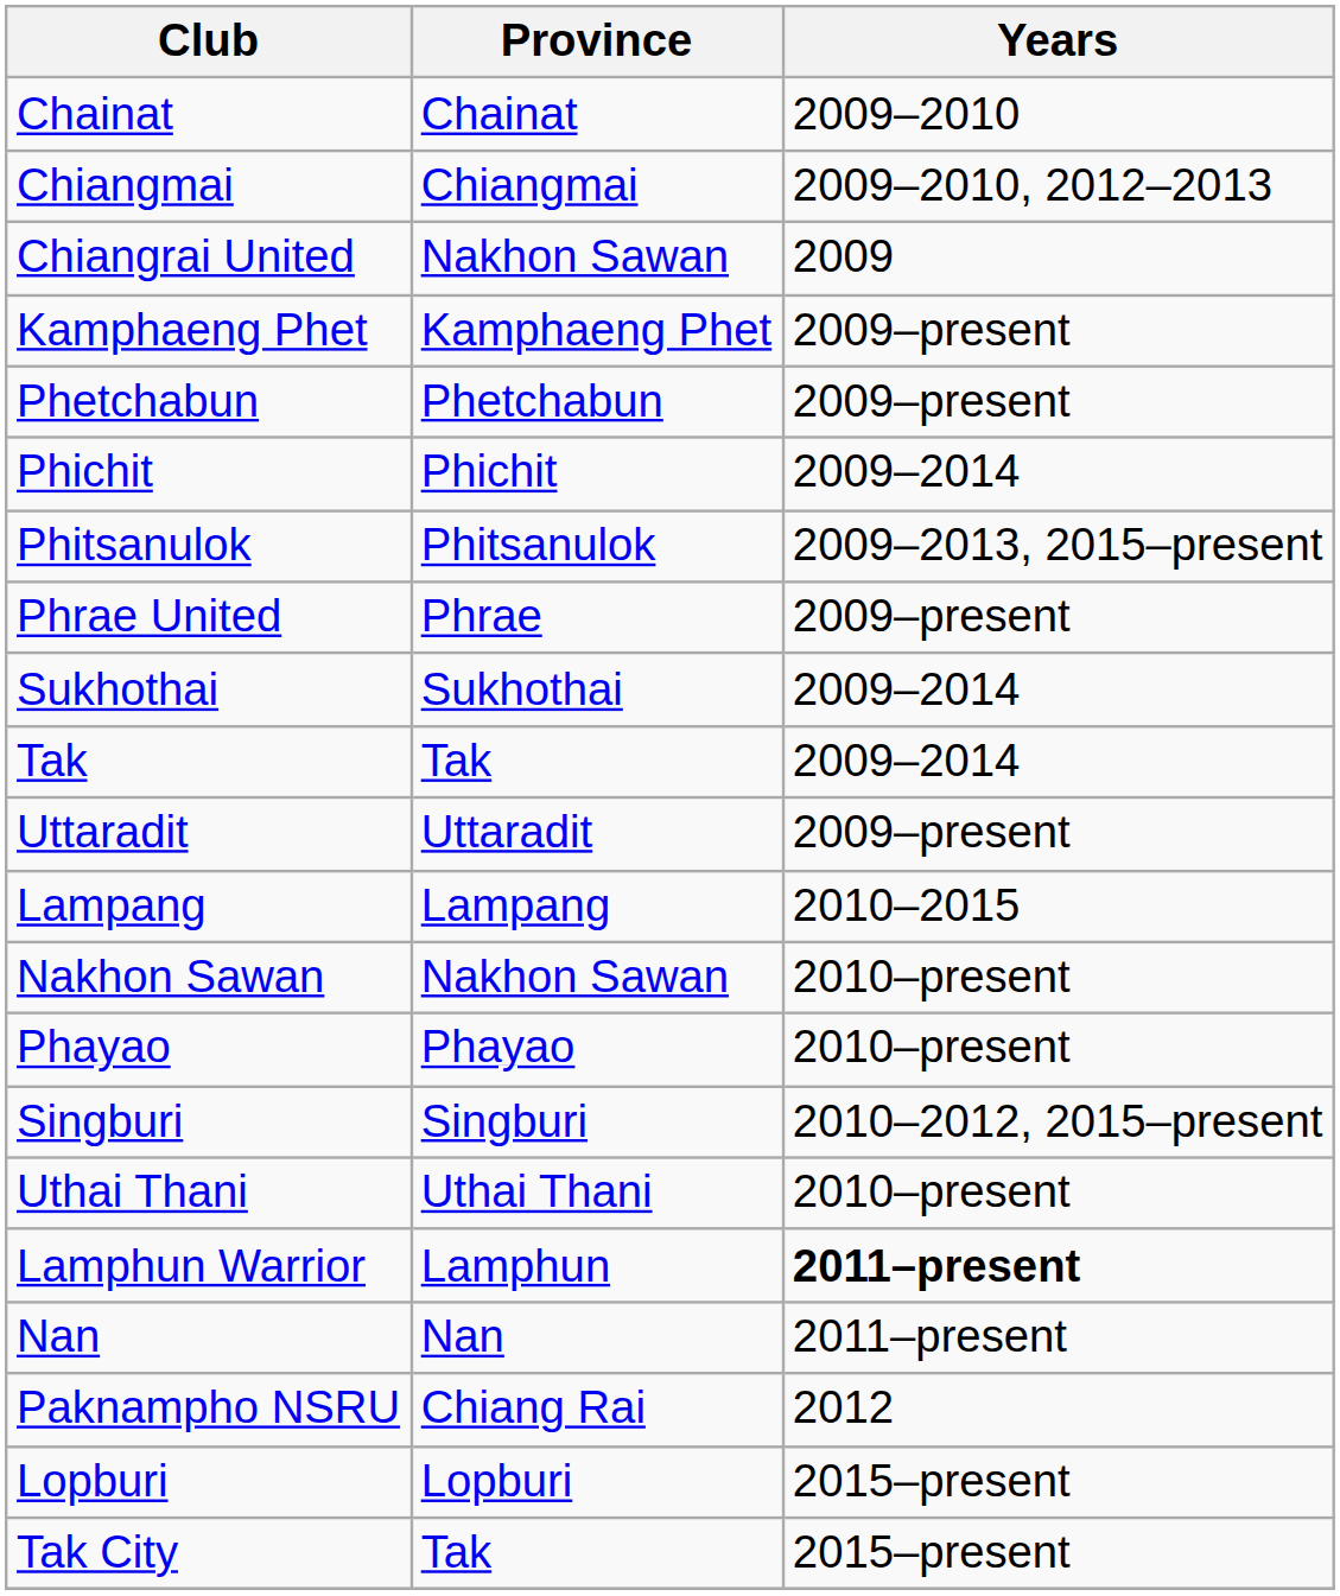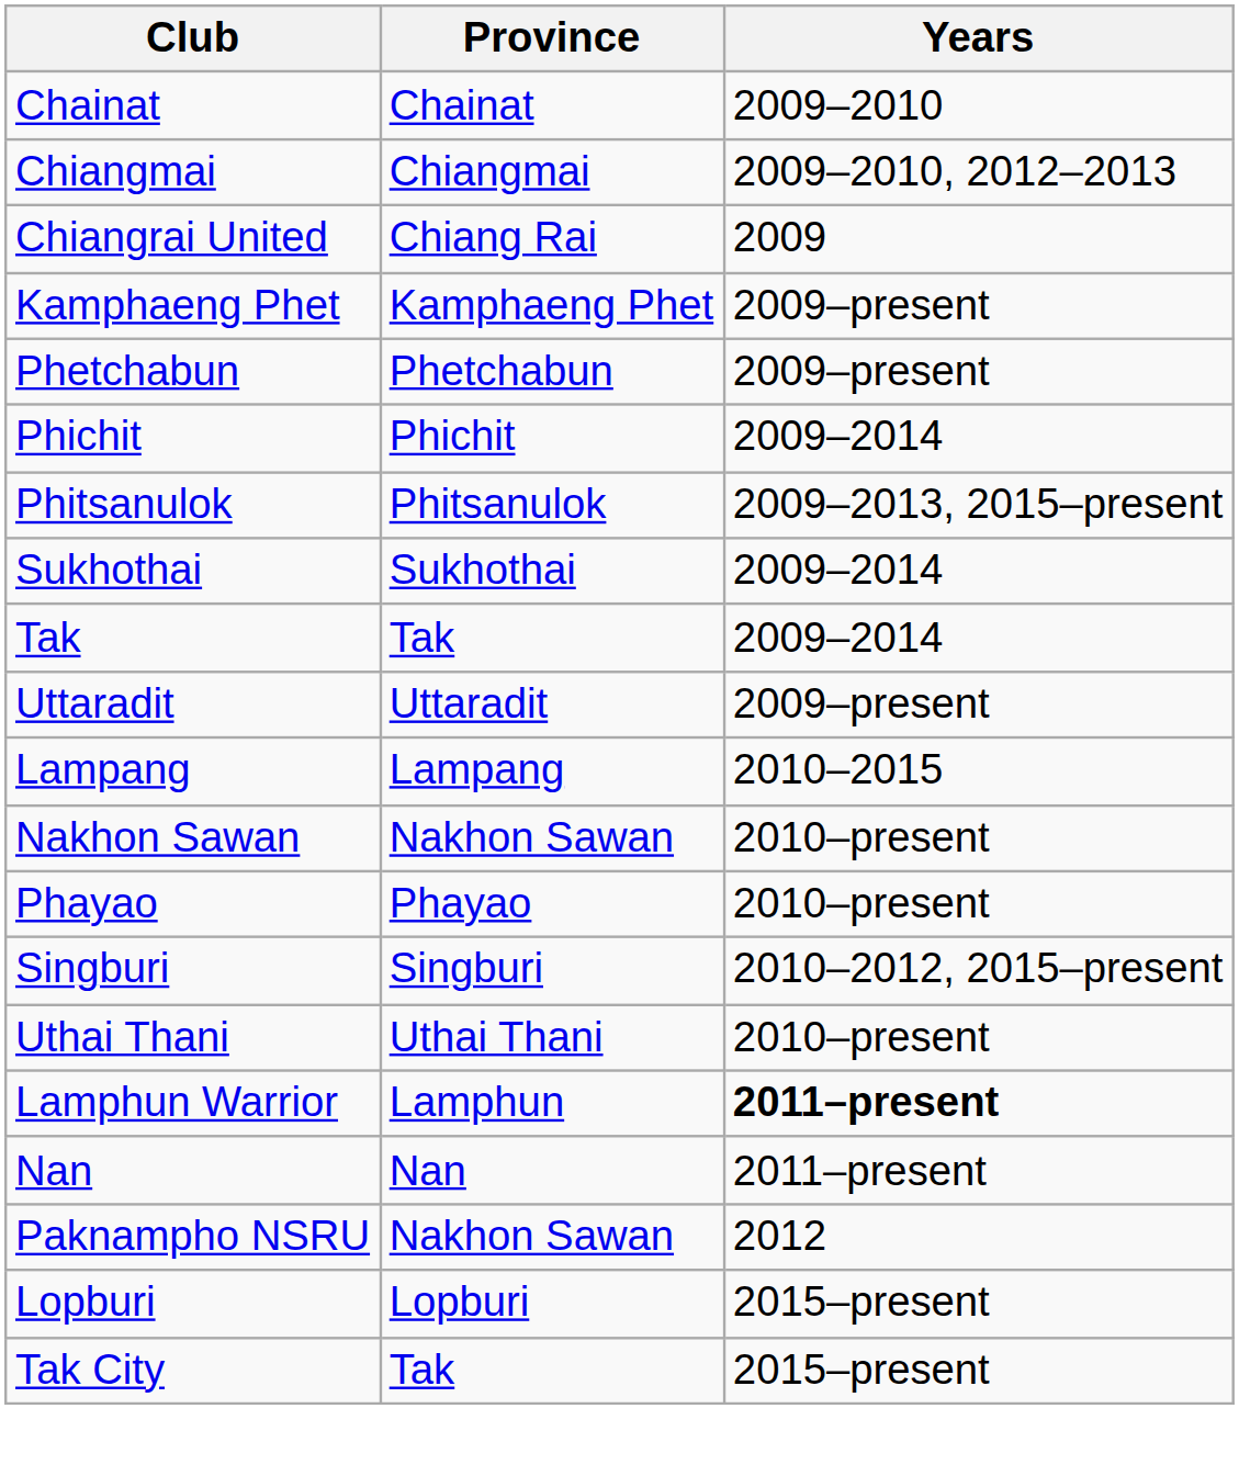Chiangrai United | Province: Nakhon Sawan -> Chiang Rai
- row: Phrae United | Phrae | 2009–present
Paknampho NSRU | Province: Chiang Rai -> Nakhon Sawan
